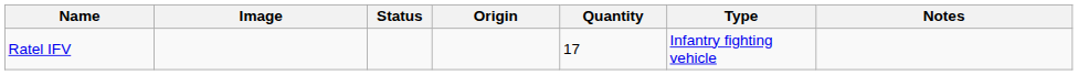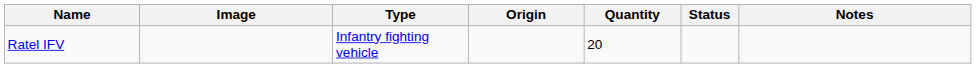columns swapped: Type <-> Status
Ratel IFV | Quantity: 17 -> 20
